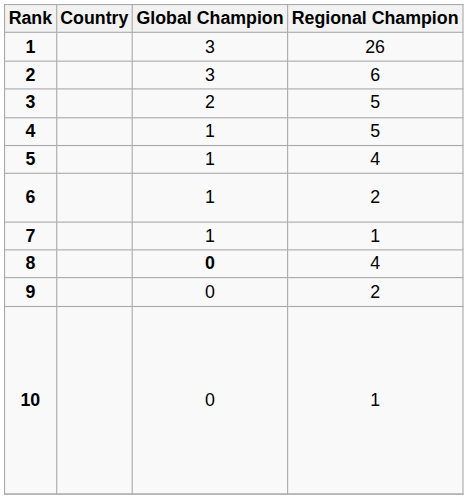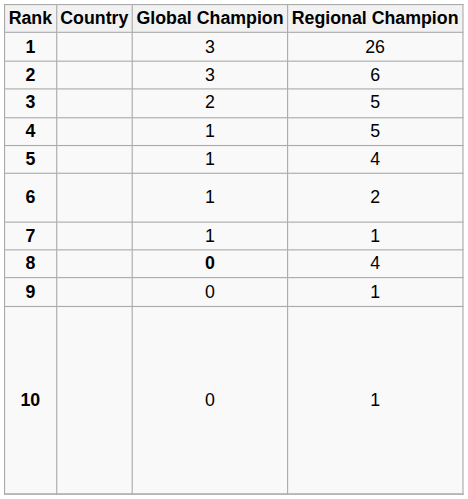9 | Regional Champion: 2 -> 1
